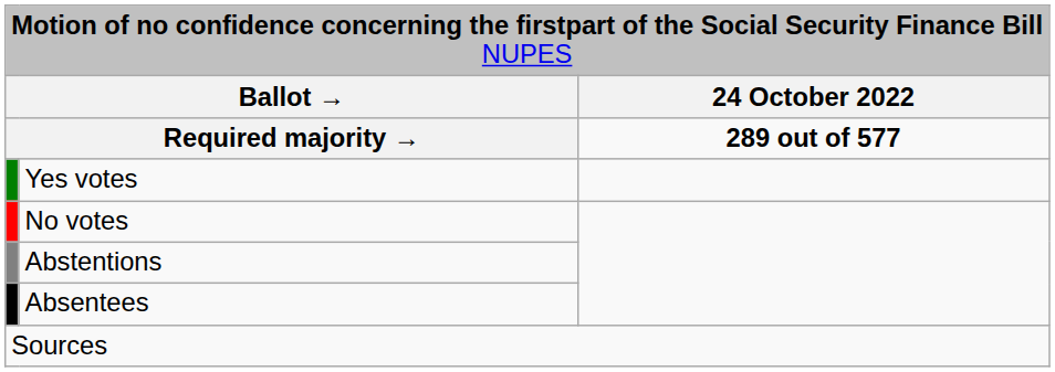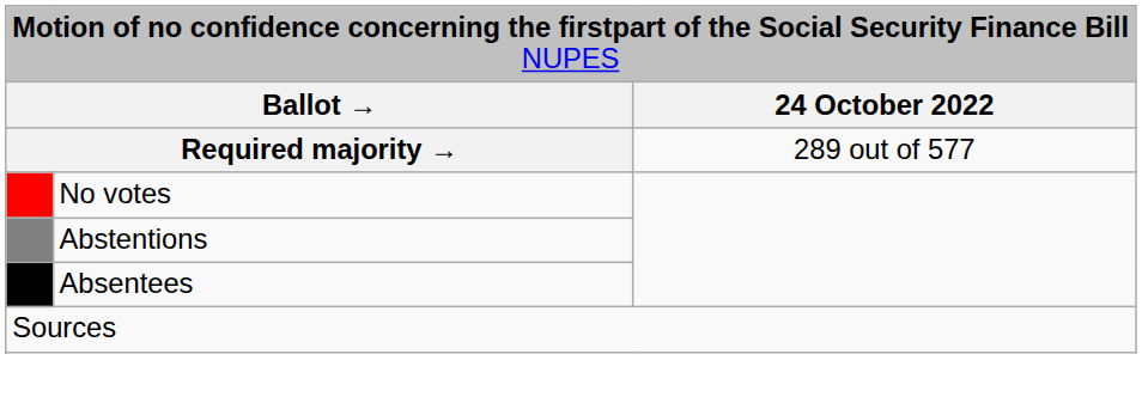Required majority → | column 3: bold -> normal
- row: Yes votes
